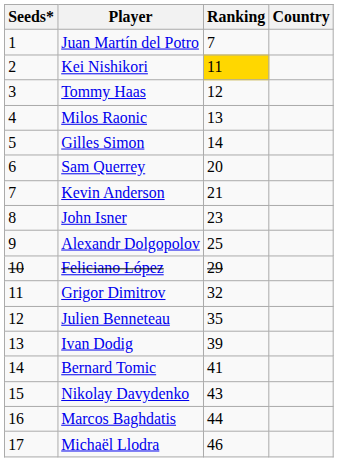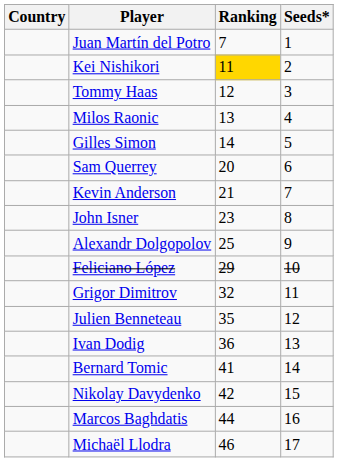columns swapped: Country <-> Seeds*
Ivan Dodig | Ranking: 39 -> 36
Nikolay Davydenko | Ranking: 43 -> 42
